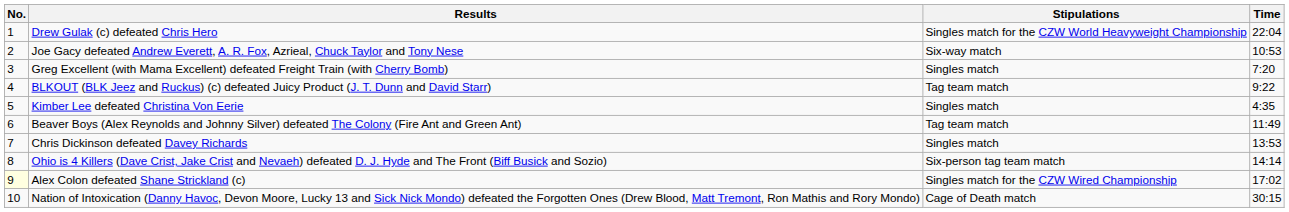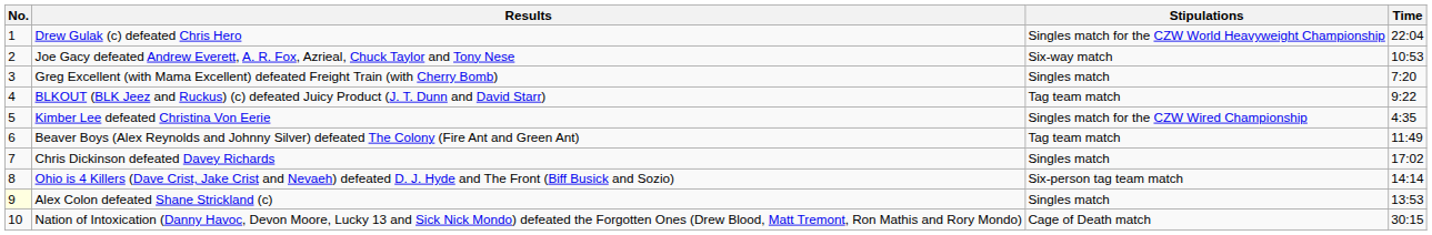Kimber Lee defeated Christina Von Eerie | Stipulations: Singles match -> Singles match for the CZW Wired Championship
Chris Dickinson defeated Davey Richards | Time: 13:53 -> 17:02
Alex Colon defeated Shane Strickland (c) | Stipulations: Singles match for the CZW Wired Championship -> Singles match
Alex Colon defeated Shane Strickland (c) | Time: 17:02 -> 13:53
